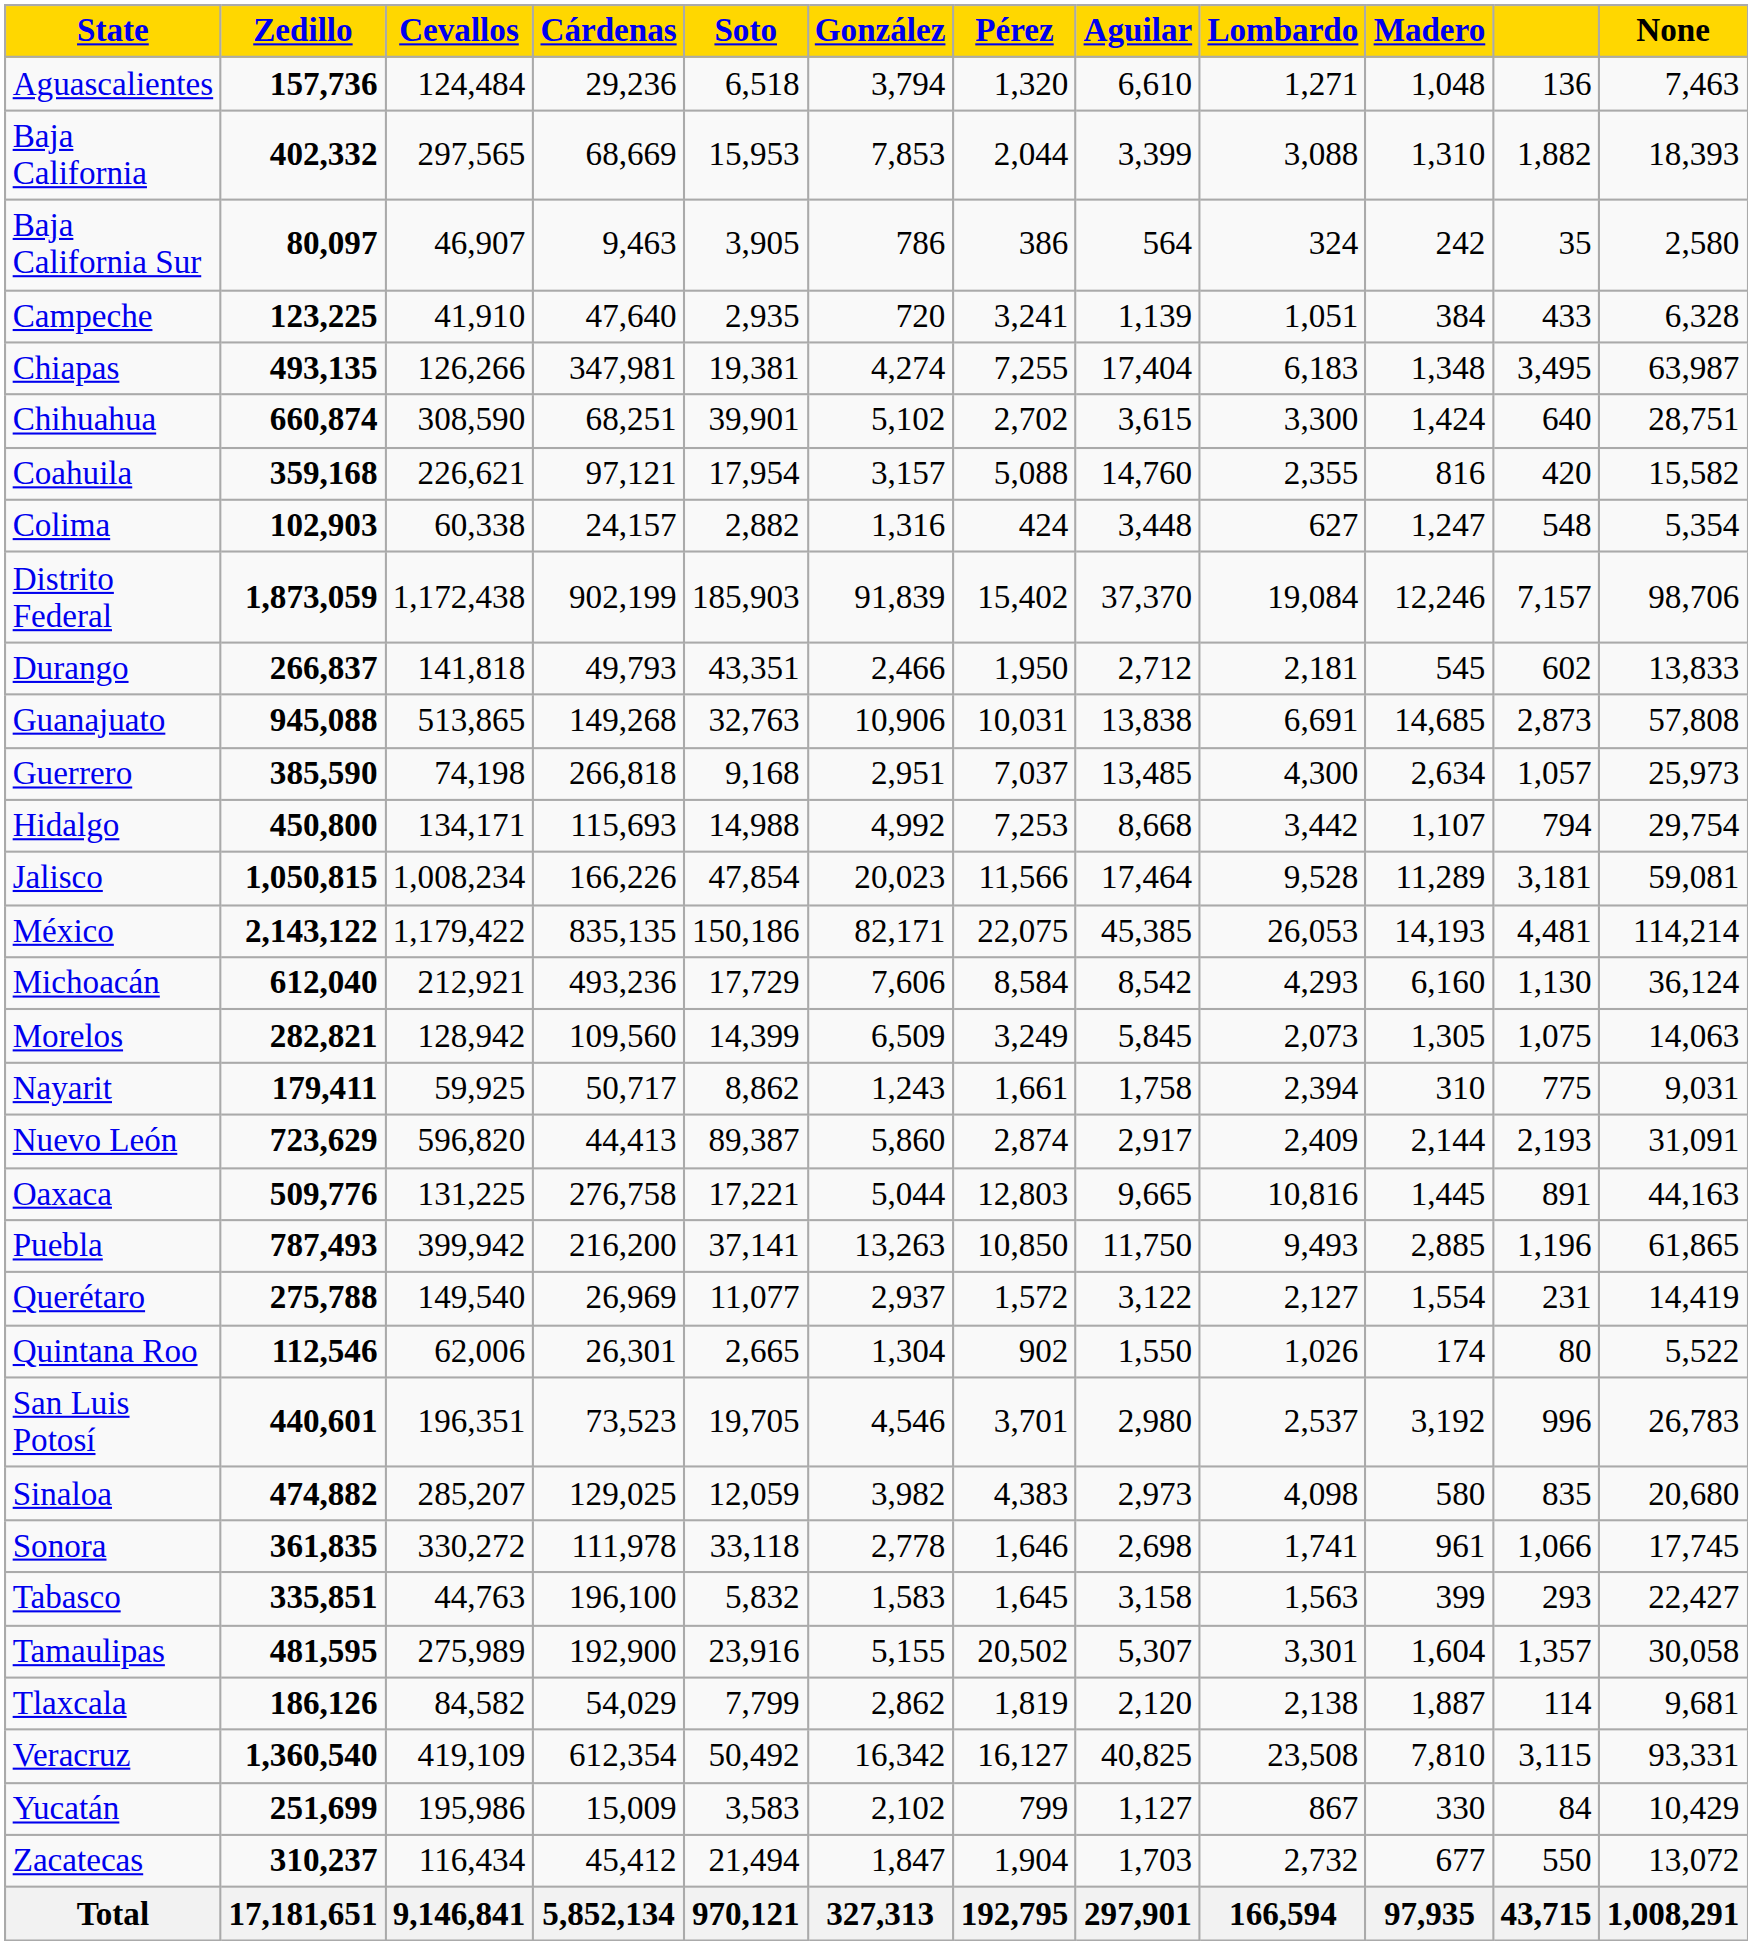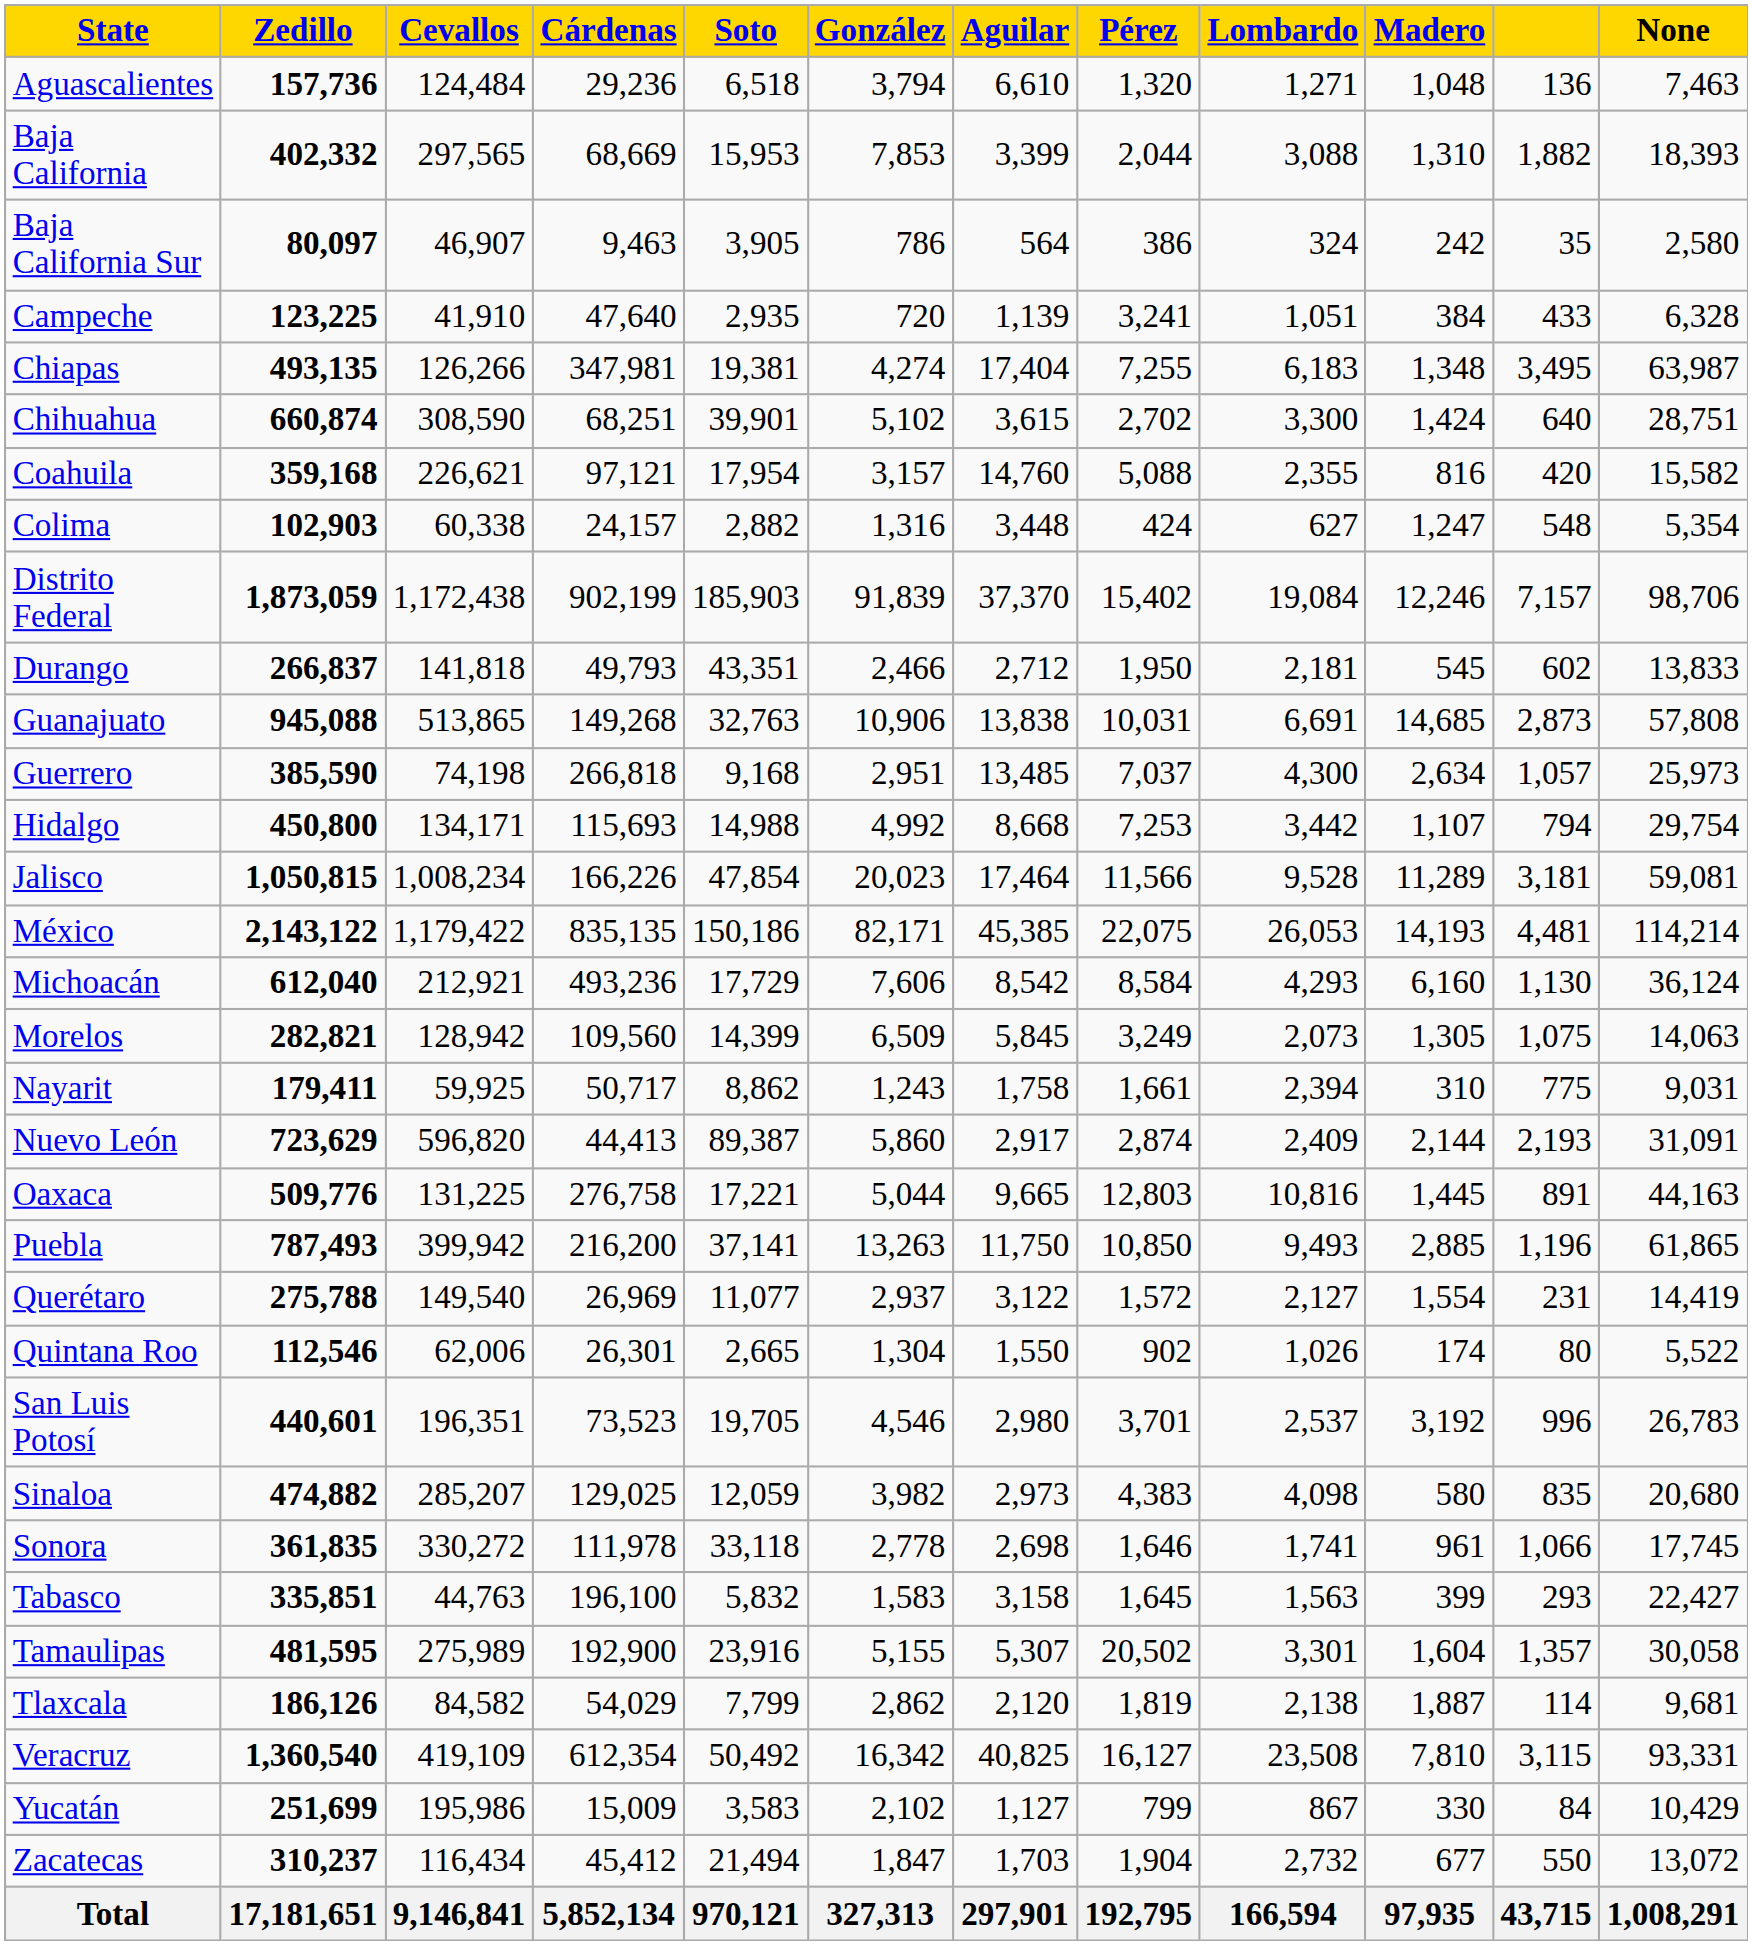columns swapped: Aguilar <-> Pérez
